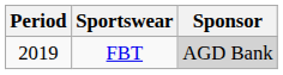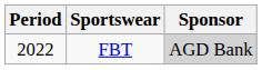FBT | Period: 2019 -> 2022
